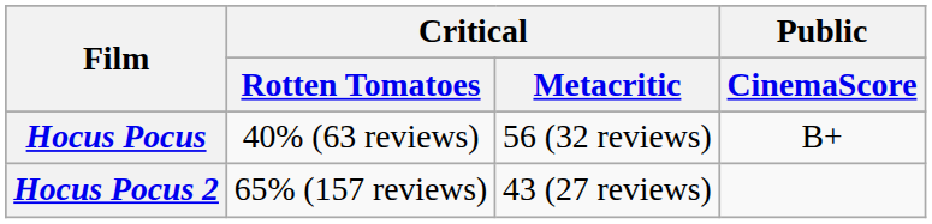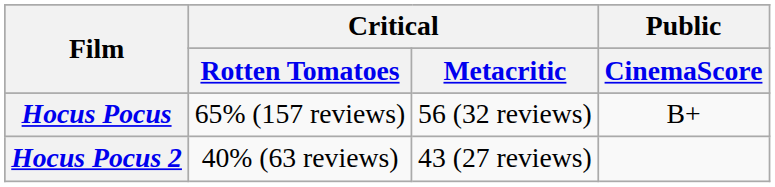Hocus Pocus | Critical / Rotten Tomatoes: 40% (63 reviews) -> 65% (157 reviews)
Hocus Pocus 2 | Critical / Rotten Tomatoes: 65% (157 reviews) -> 40% (63 reviews)
